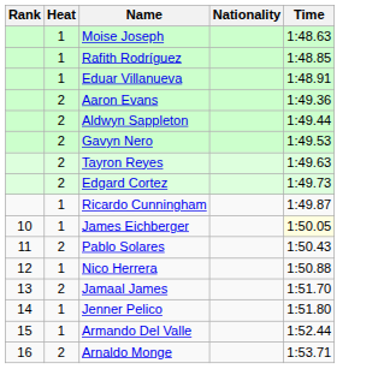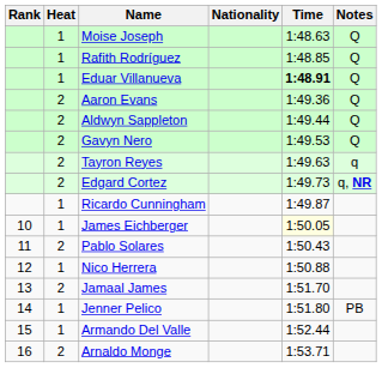+ column: Notes | Q | Q | Q | Q | Q | Q | q | q, NR | PB
Eduar Villanueva | Time: normal -> bold
